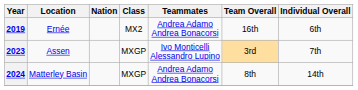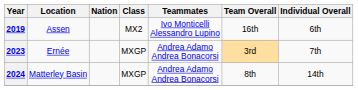2019 | Location: Ernée -> Assen
2019 | Teammates: Andrea Adamo Andrea Bonacorsi -> Ivo Monticelli Alessandro Lupino
2023 | Location: Assen -> Ernée
2023 | Teammates: Ivo Monticelli Alessandro Lupino -> Andrea Adamo Andrea Bonacorsi
